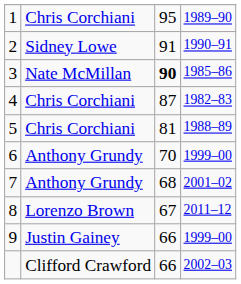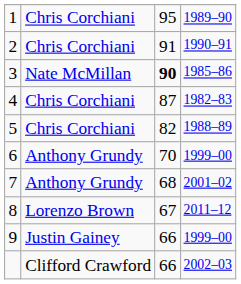2 | column 2: Sidney Lowe -> Chris Corchiani
5 | column 3: 81 -> 82
